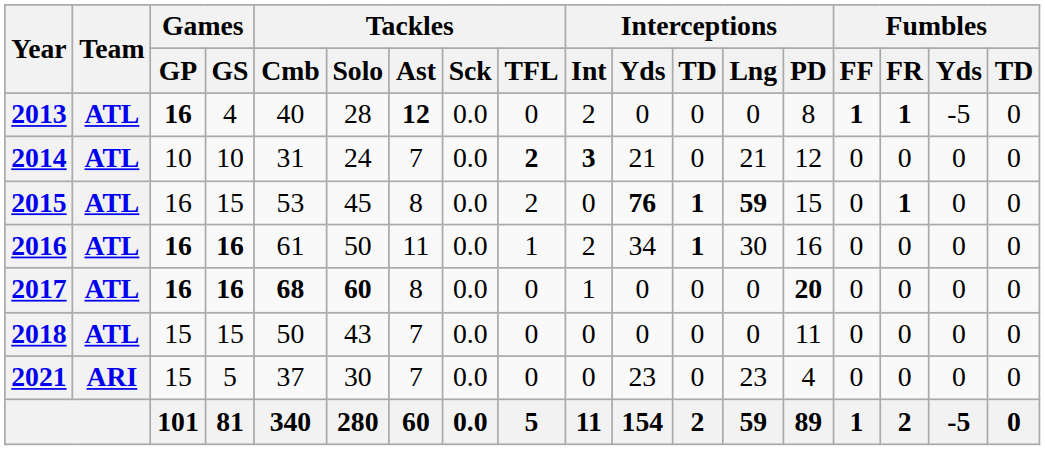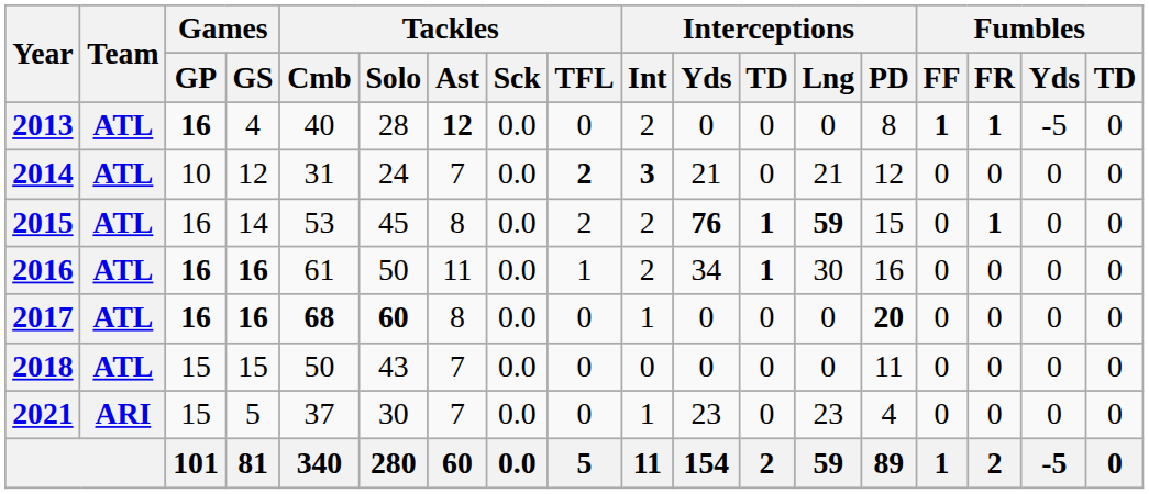2014 | Games / GS: 10 -> 12
2015 | Games / GS: 15 -> 14
2015 | Interceptions / Int: 0 -> 2
2021 | Interceptions / Int: 0 -> 1
